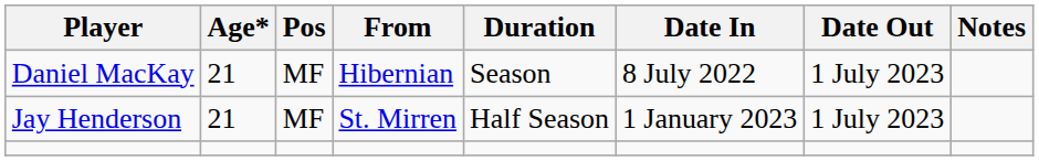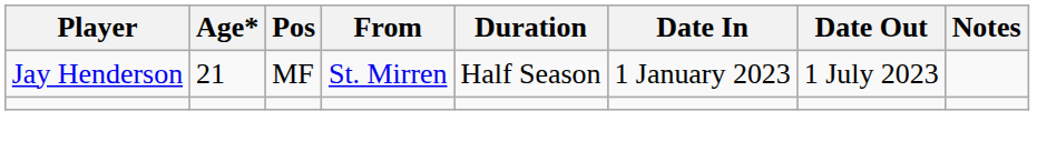- row: Daniel MacKay | 21 | MF | Hibernian | Season | 8 July 2022 | 1 July 2023
